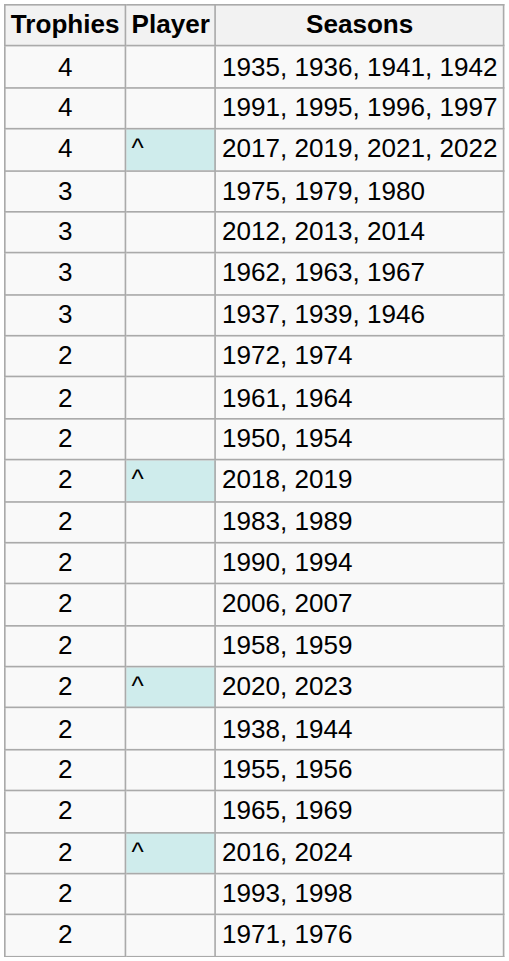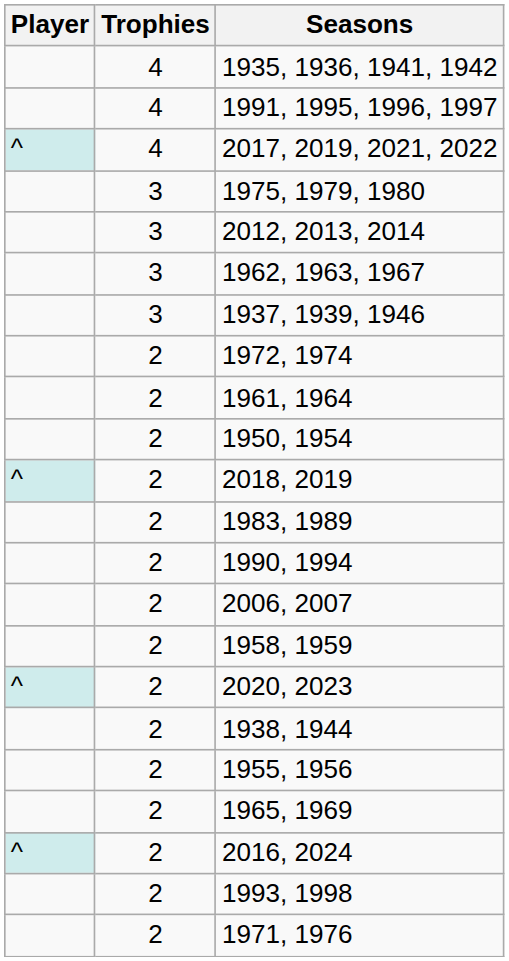columns swapped: Player <-> Trophies
